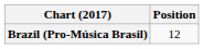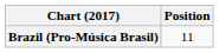Brazil (Pro-Música Brasil) | Position: 12 -> 11
